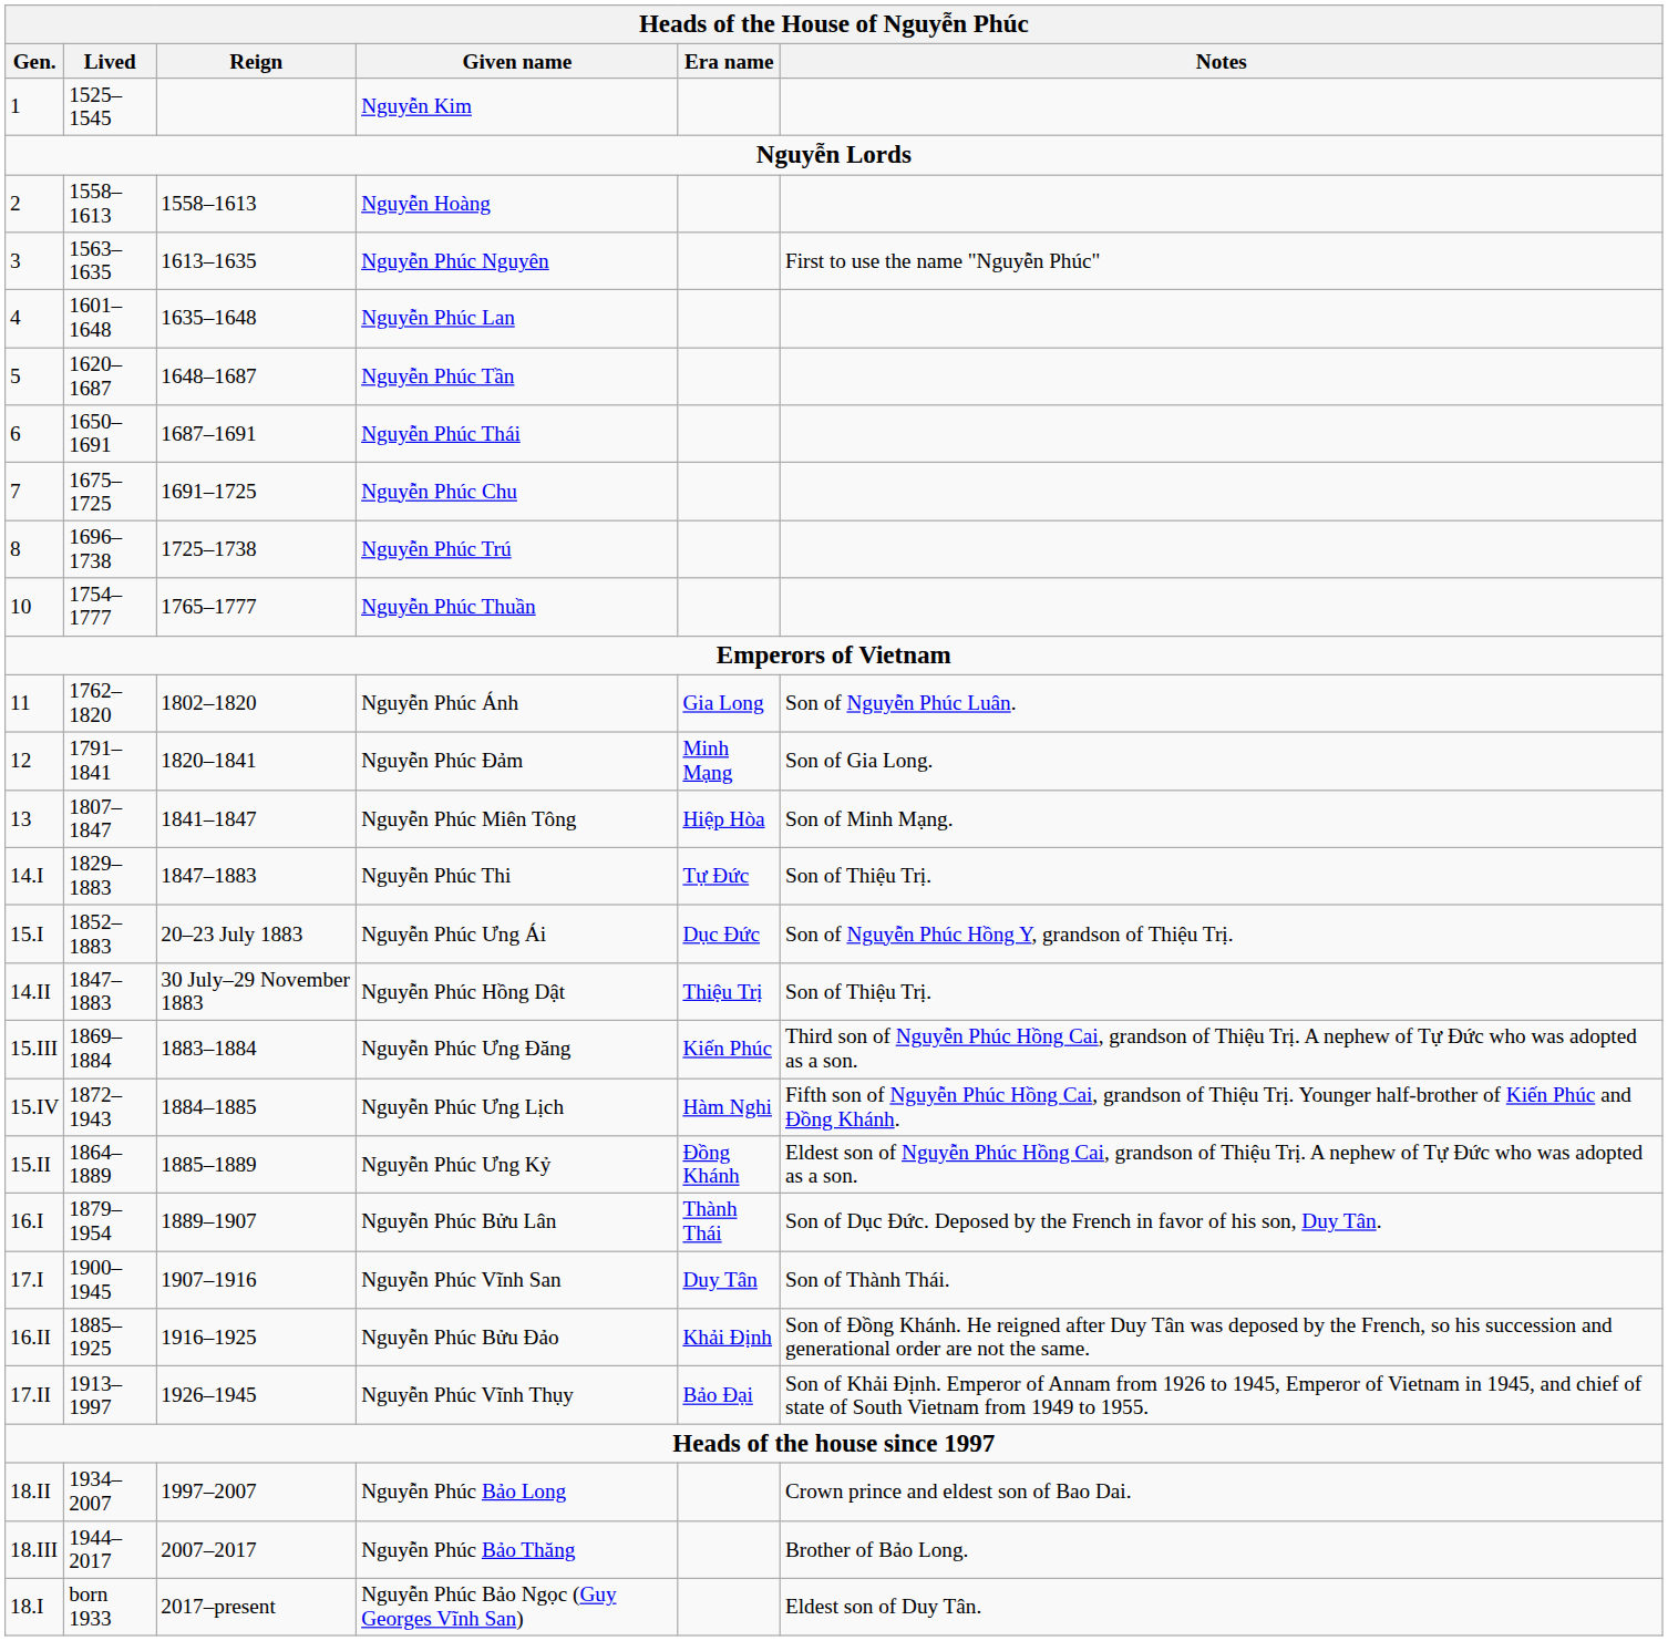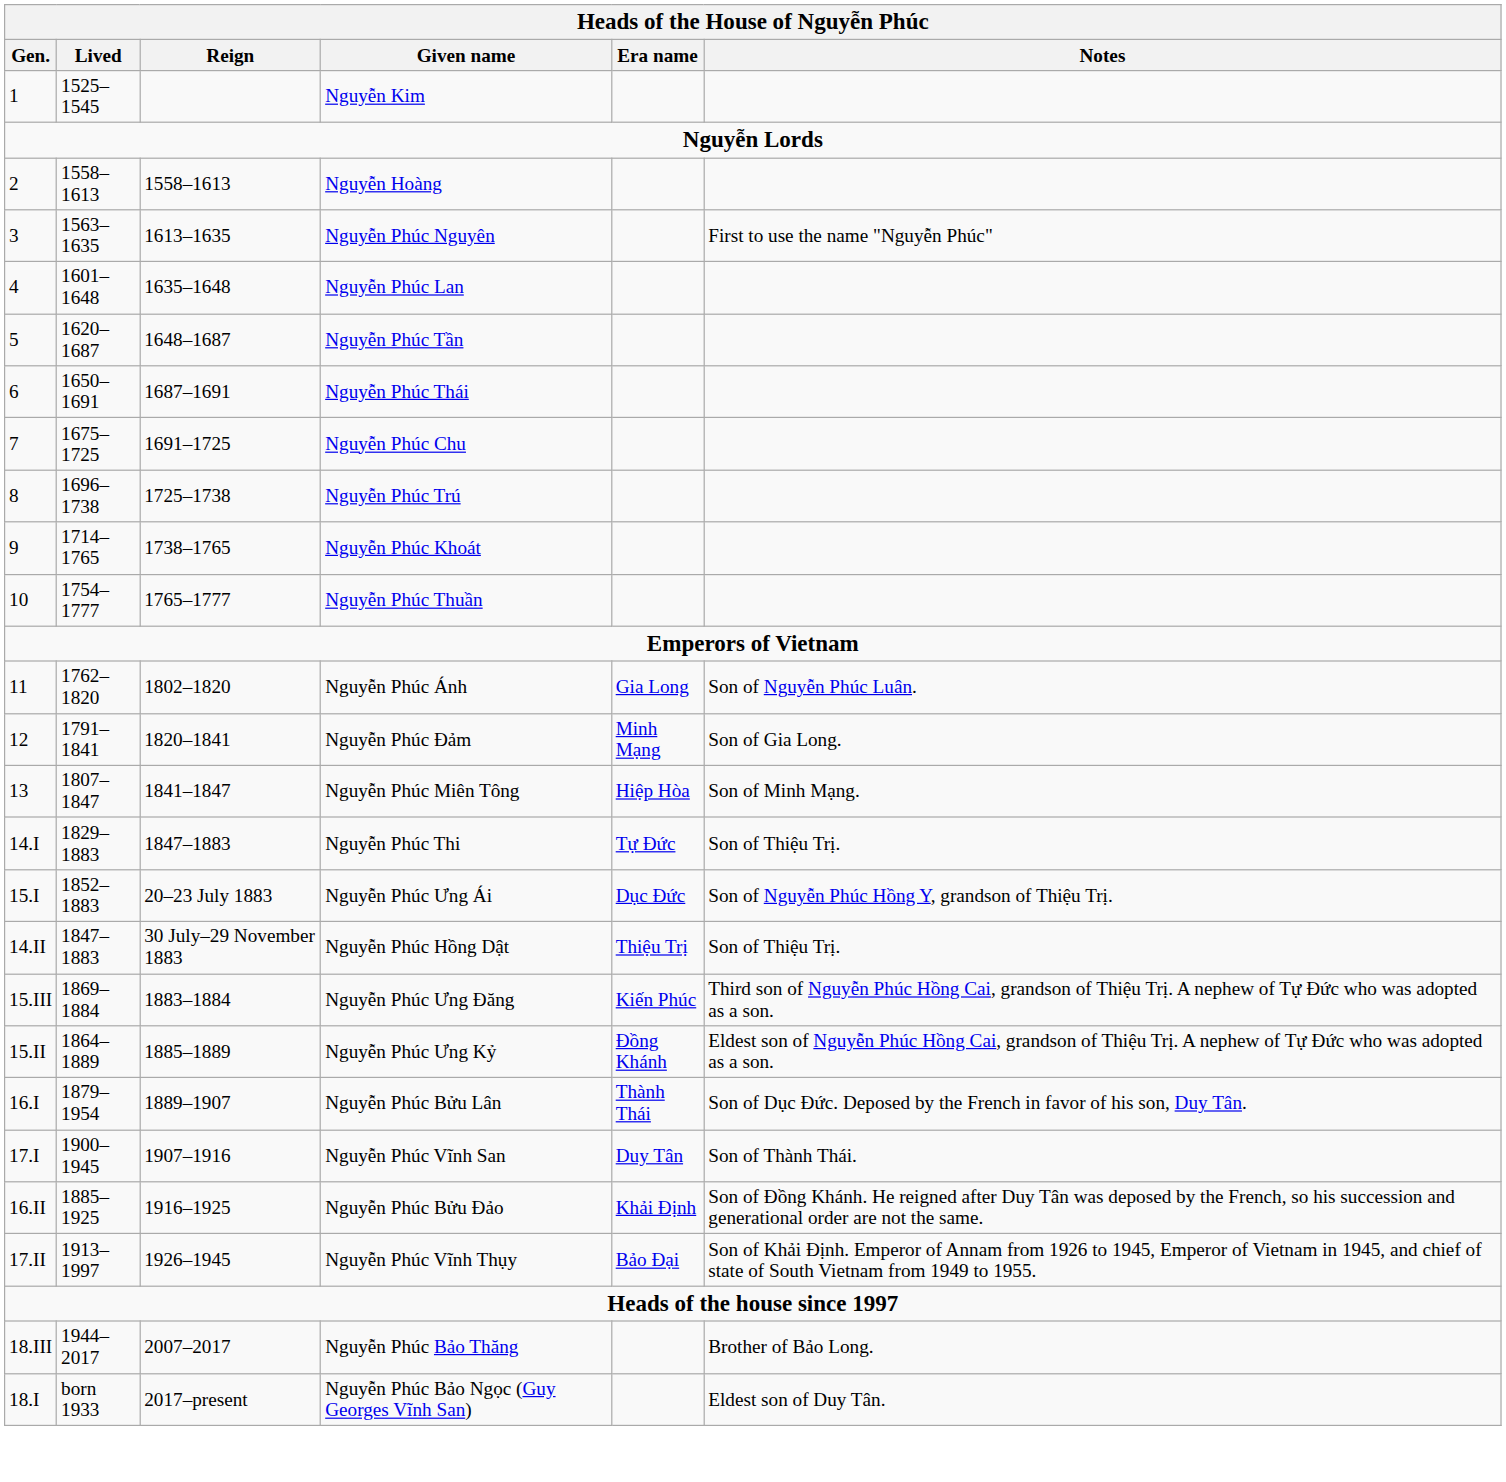+ row: 9 | 1714–1765 | 1738–1765 | Nguyễn Phúc Khoát
- row: 15.IV | 1872–1943 | 1884–1885 | Nguyễn Phúc Ưng Lịch | Hàm Nghi | Fifth son of Nguyễn Phúc Hồng Cai, grandson of Thiệu Trị. Younger half-brother of Kiến Phúc and Đồng Khánh.
- row: 18.II | 1934–2007 | 1997–2007 | Nguyễn Phúc Bảo Long | Crown prince and eldest son of Bao Dai.
